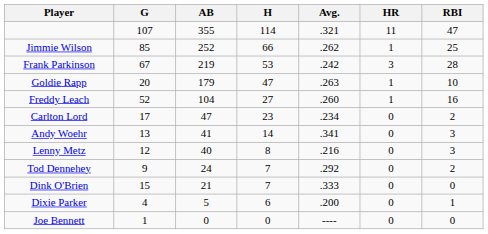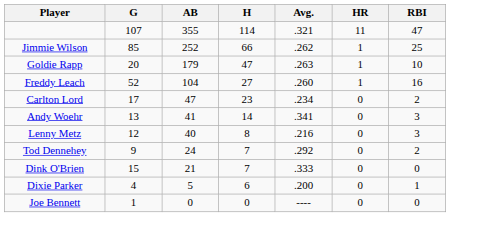- row: Frank Parkinson | 67 | 219 | 53 | .242 | 3 | 28
